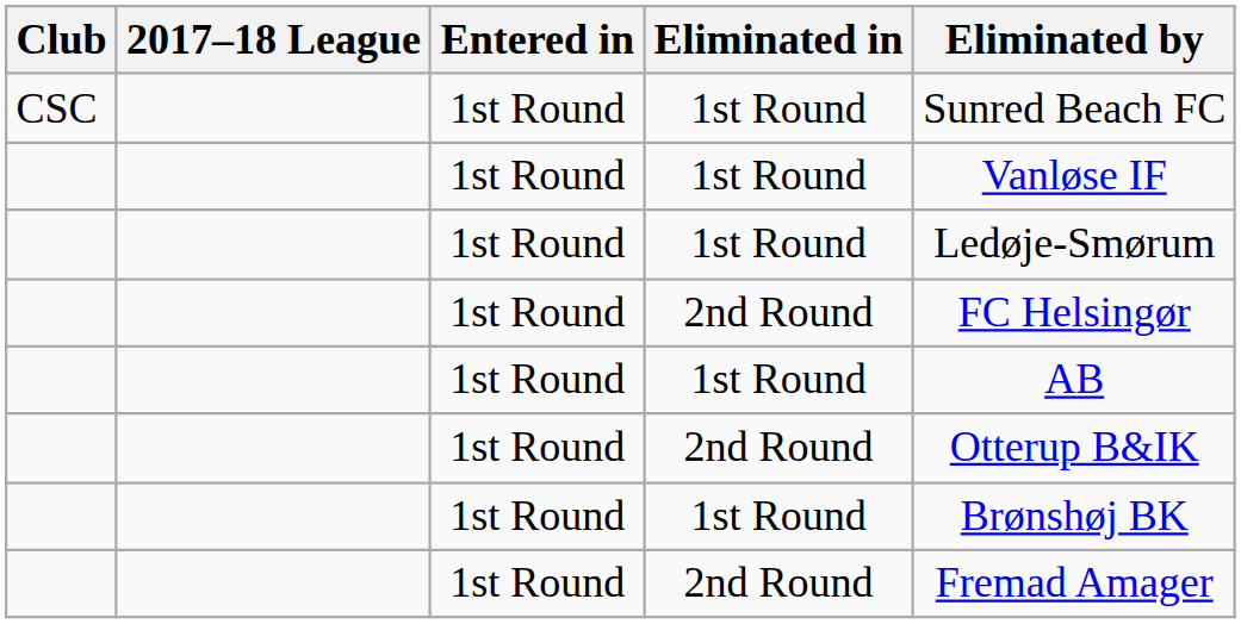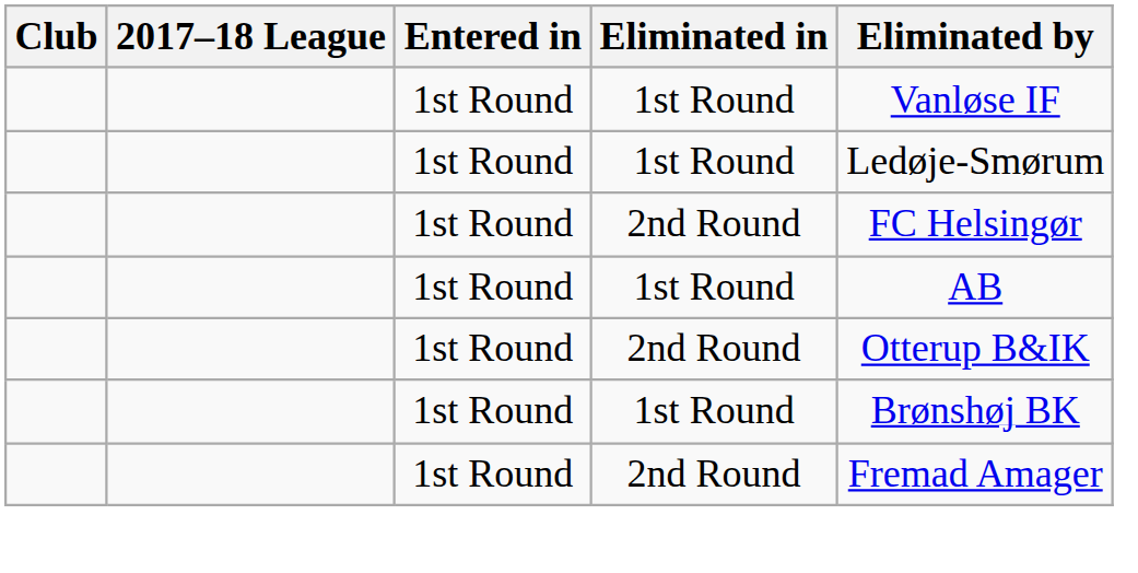- row: CSC | 1st Round | 1st Round | Sunred Beach FC
